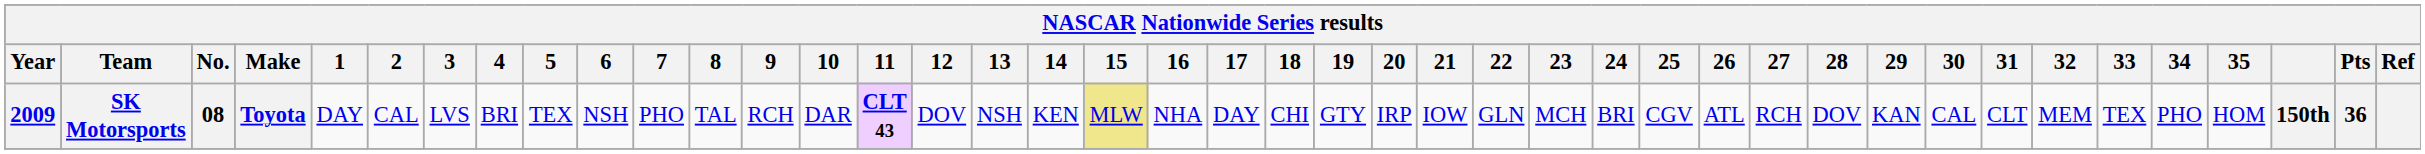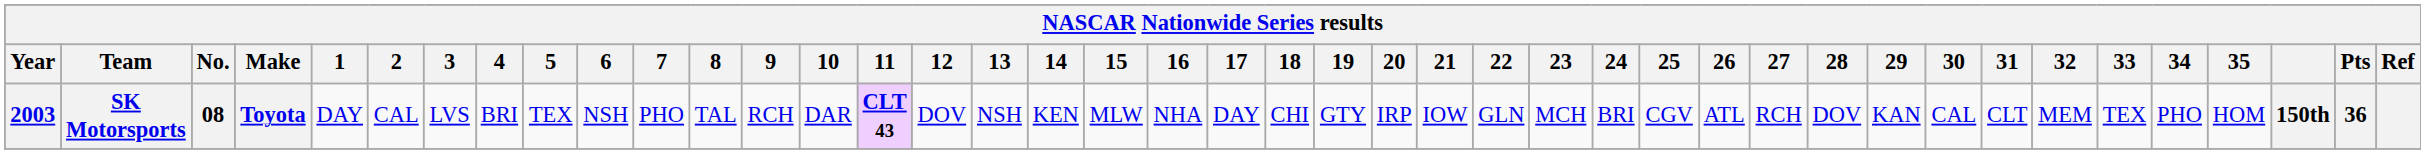SK Motorsports | Year: 2009 -> 2003
SK Motorsports | 15: khaki background -> no background
